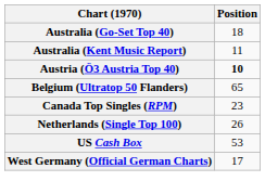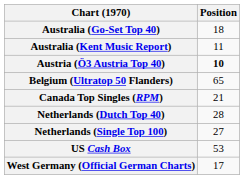Canada Top Singles (RPM) | Position: 23 -> 21
+ row: Netherlands (Dutch Top 40) | 28
Netherlands (Single Top 100) | Position: 26 -> 27
